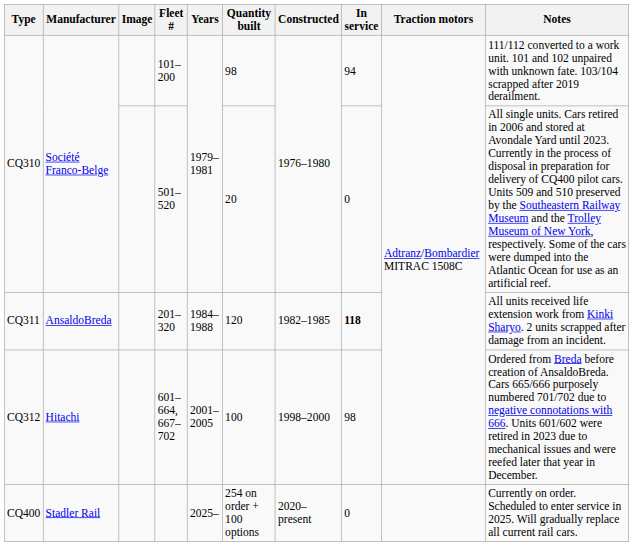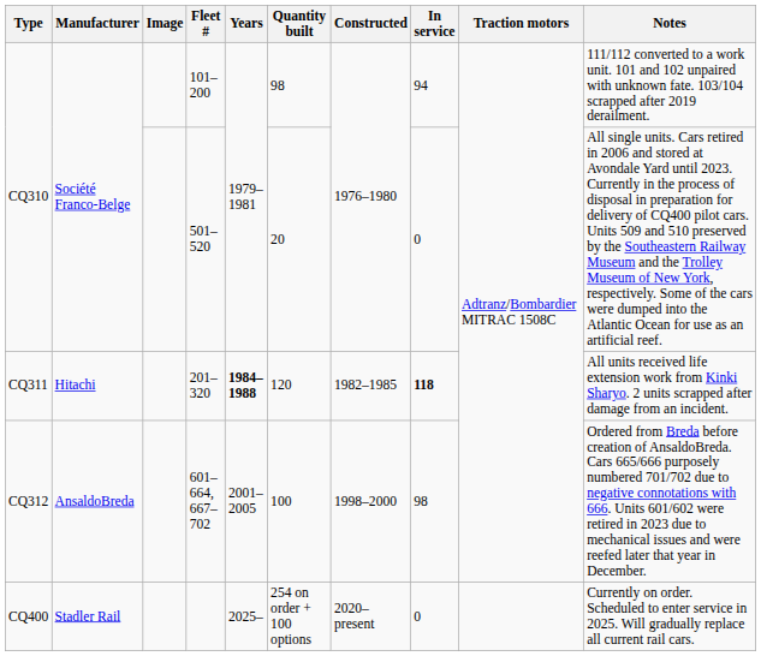201–320 | Manufacturer: AnsaldoBreda -> Hitachi
201–320 | Years: normal -> bold
601–664, 667–702 | Manufacturer: Hitachi -> AnsaldoBreda
